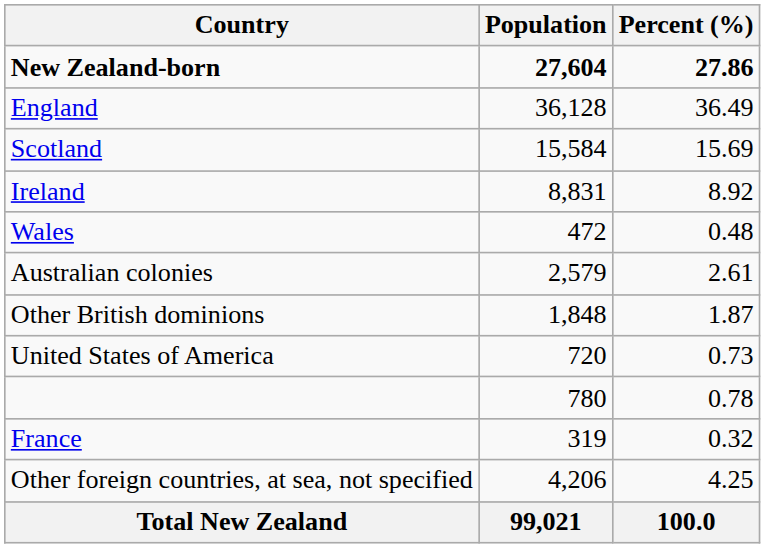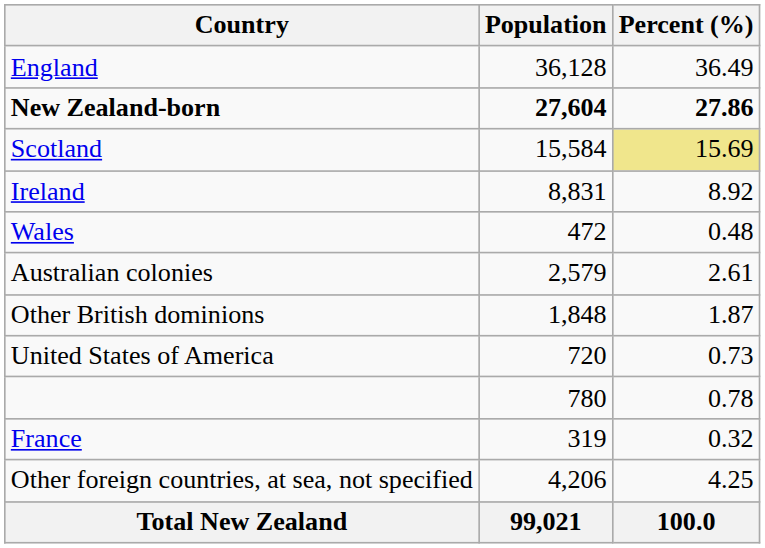rows swapped: New Zealand-born <-> England
Scotland | Percent (%): no background -> khaki background
